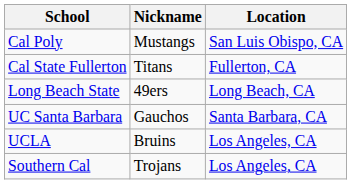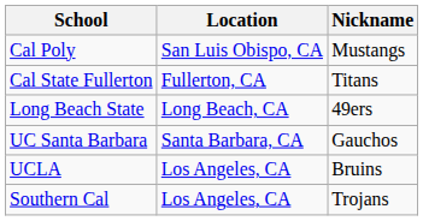columns swapped: Nickname <-> Location
